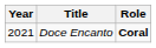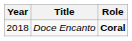Doce Encanto | Year: 2021 -> 2018
